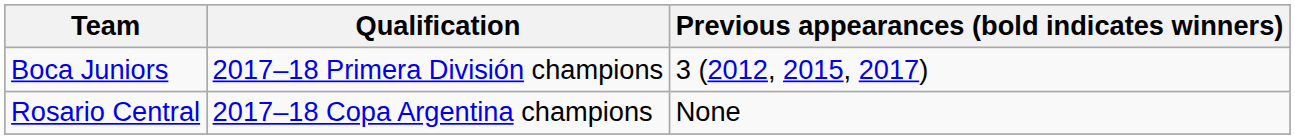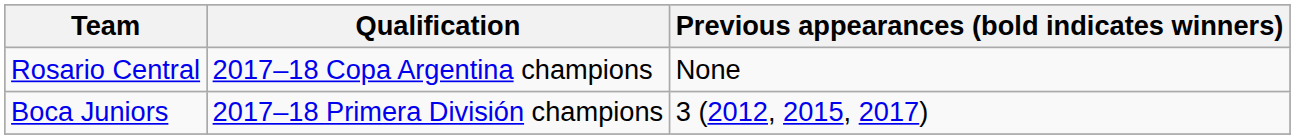rows swapped: Boca Juniors <-> Rosario Central
